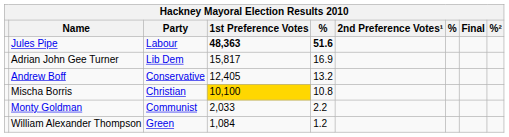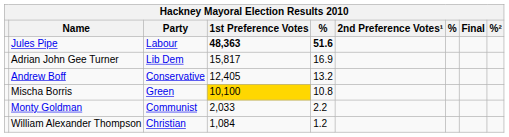Mischa Borris | Party: Christian -> Green
William Alexander Thompson | Party: Green -> Christian
